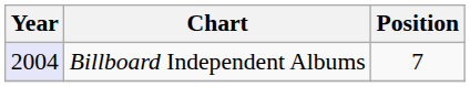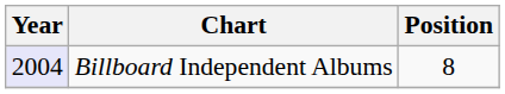Billboard Independent Albums | Position: 7 -> 8
